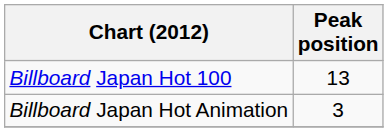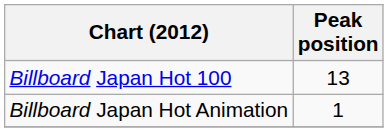Billboard Japan Hot Animation | Peak position: 3 -> 1
